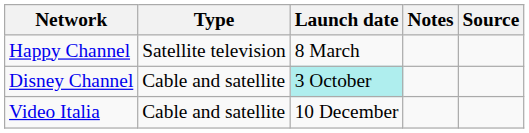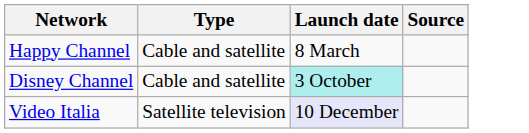- column: Notes
Happy Channel | Type: Satellite television -> Cable and satellite
Video Italia | Type: Cable and satellite -> Satellite television
Video Italia | Launch date: no background -> lavender background
